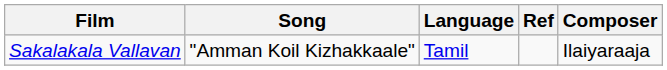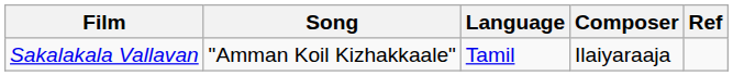columns swapped: Composer <-> Ref
